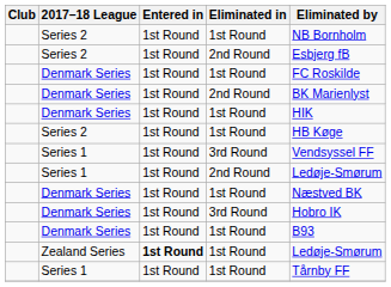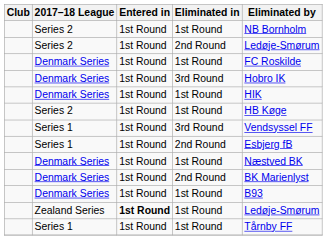Series 2 / 2nd Round | Eliminated by: Esbjerg fB -> Ledøje-Smørum
rows swapped: Denmark Series / 2nd Round <-> Denmark Series / 3rd Round
Series 1 / 2nd Round | Eliminated by: Ledøje-Smørum -> Esbjerg fB
